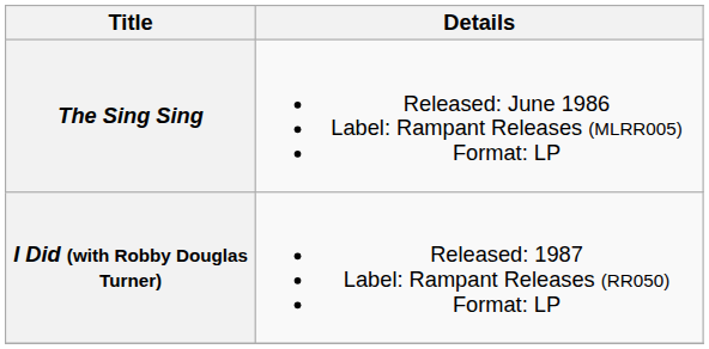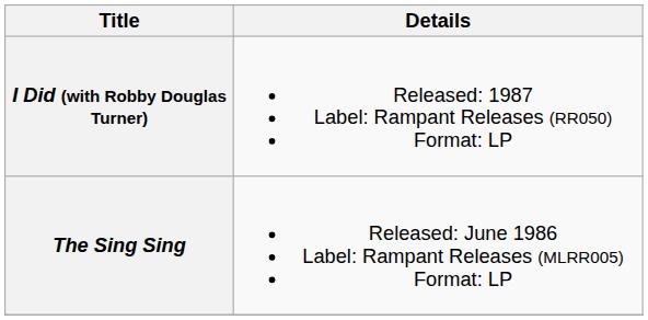rows swapped: The Sing Sing <-> I Did (with Robby Douglas Turner)
